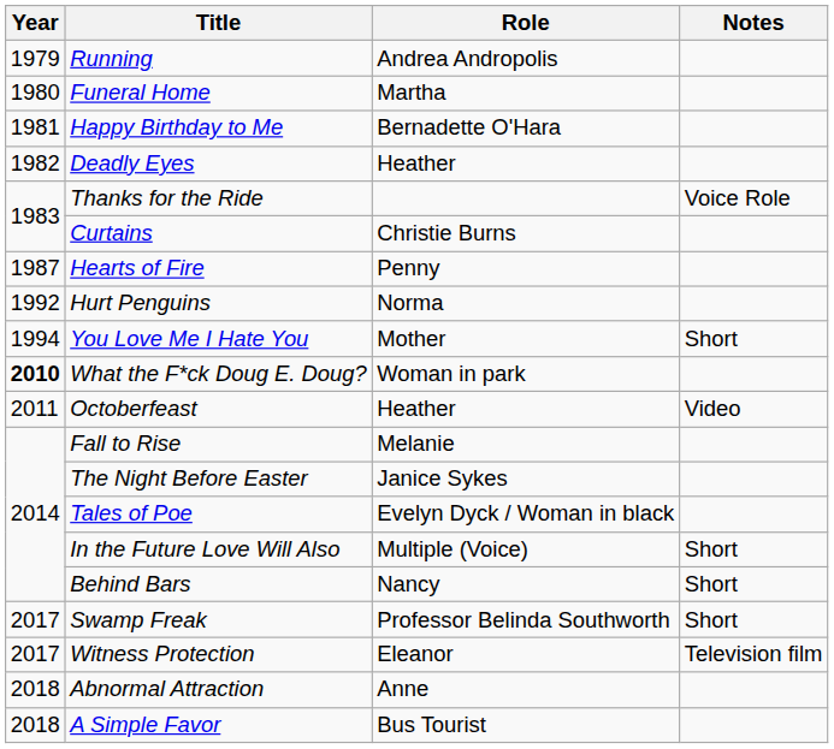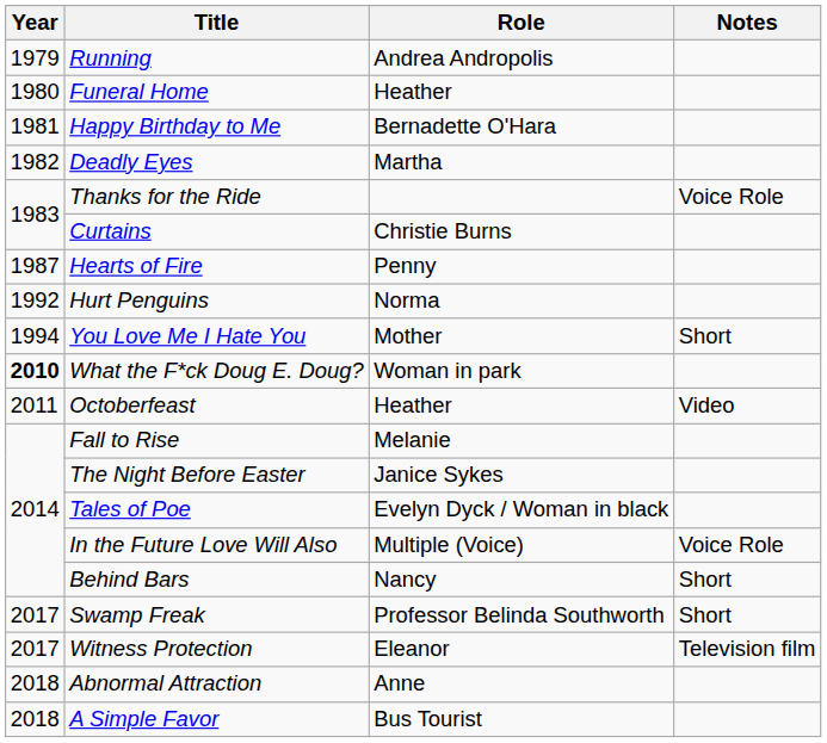Funeral Home | Role: Martha -> Heather
Deadly Eyes | Role: Heather -> Martha
In the Future Love Will Also | Notes: Short -> Voice Role
